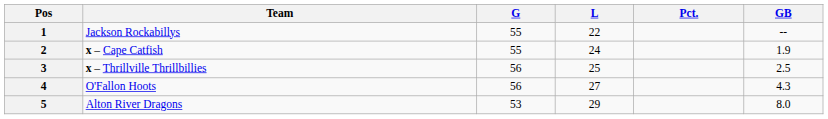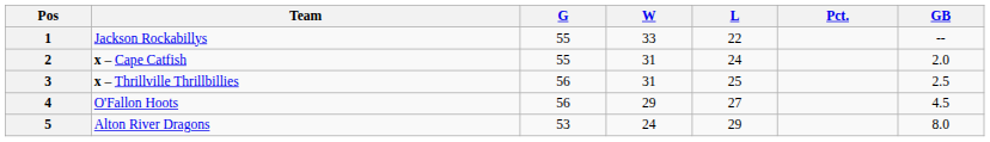+ column: W | 33 | 31 | 31 | 29 | 24
2 | GB: 1.9 -> 2.0
4 | GB: 4.3 -> 4.5
